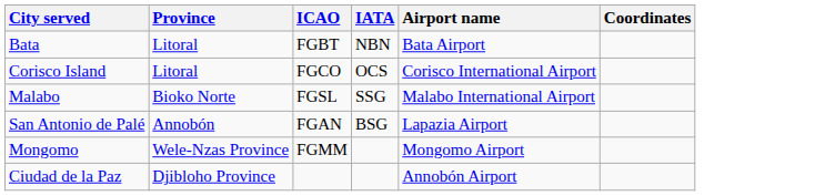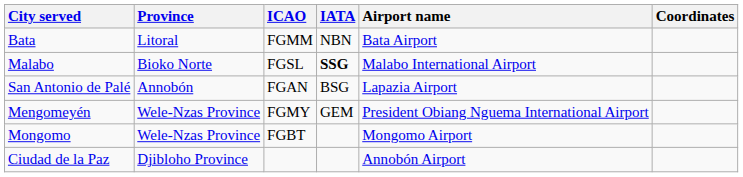Bata | ICAO: FGBT -> FGMM
- row: Corisco Island | Litoral | FGCO | OCS | Corisco International Airport
Malabo | IATA: normal -> bold
+ row: Mengomeyén | Wele-Nzas Province | FGMY | GEM | President Obiang Nguema International Airport
Mongomo | ICAO: FGMM -> FGBT
